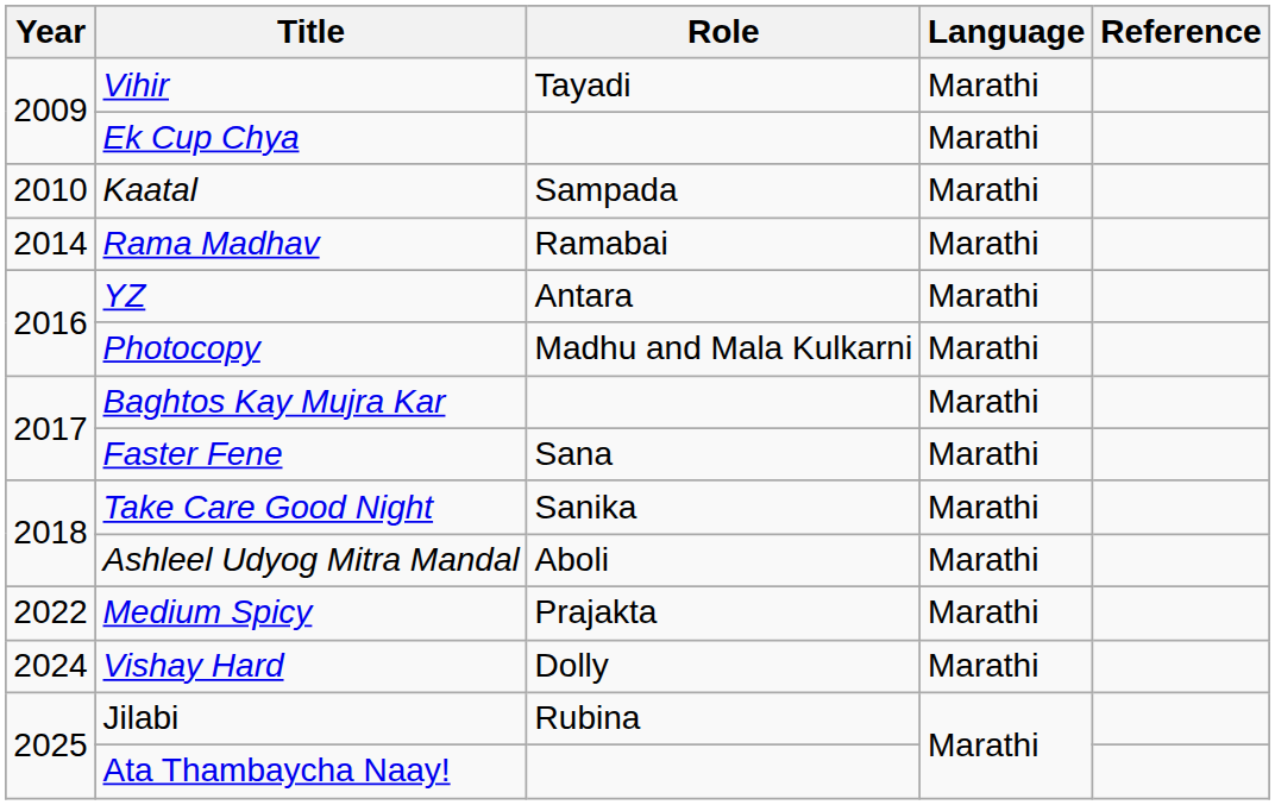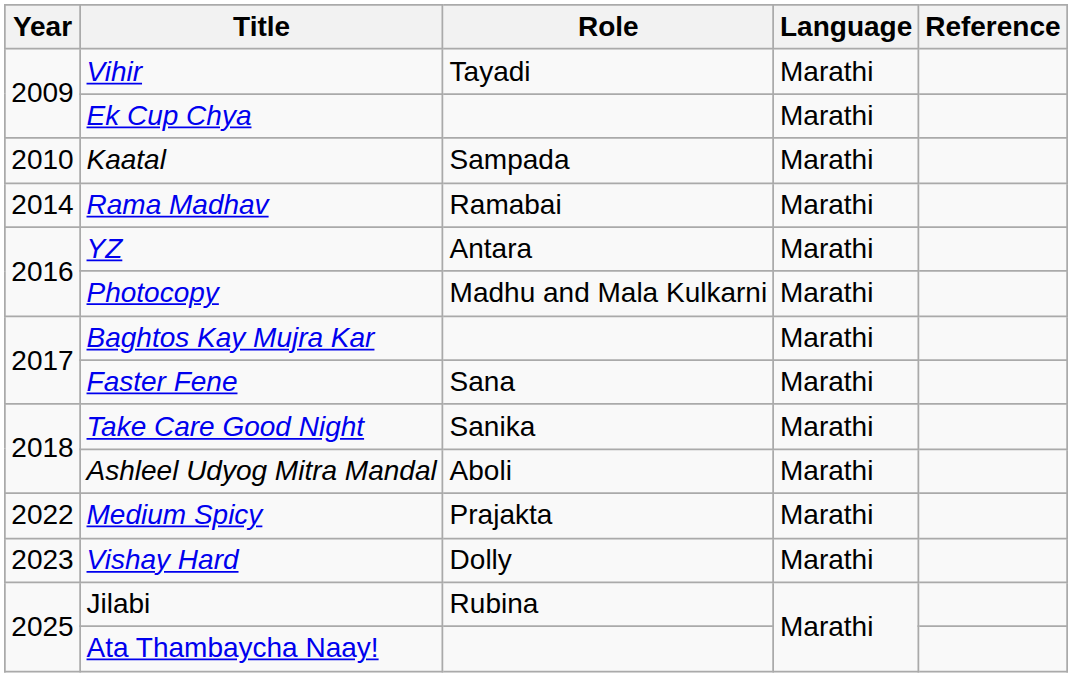Vishay Hard | Year: 2024 -> 2023
